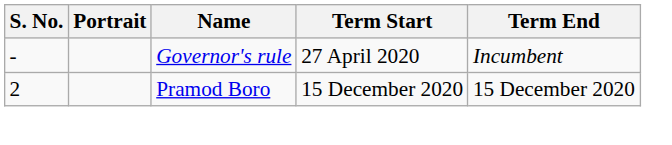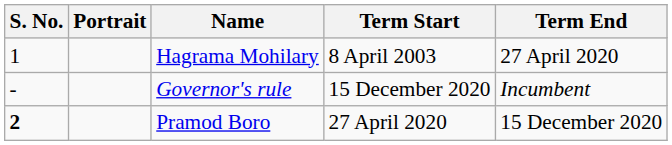+ row: 1 | Hagrama Mohilary | 8 April 2003 | 27 April 2020
Governor's rule | Term Start: 27 April 2020 -> 15 December 2020
Pramod Boro | S. No.: normal -> bold
Pramod Boro | Term Start: 15 December 2020 -> 27 April 2020
